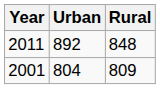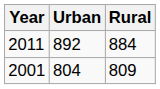2011 | Rural: 848 -> 884
